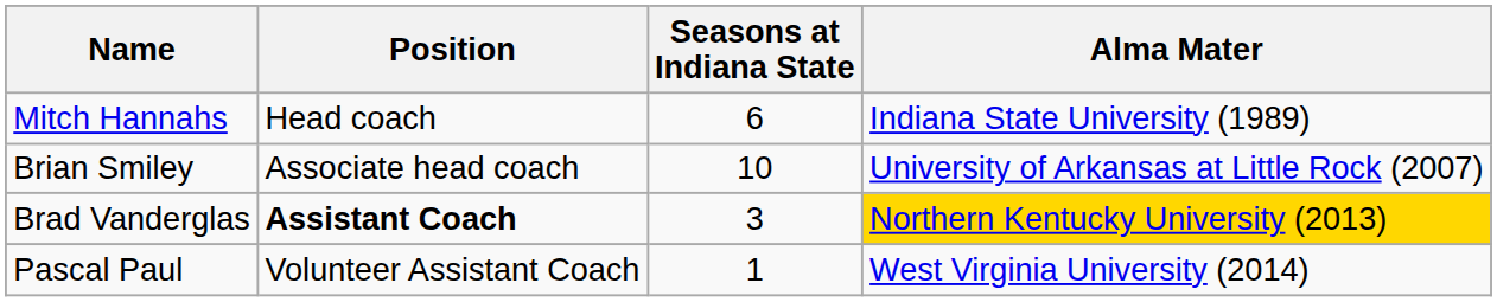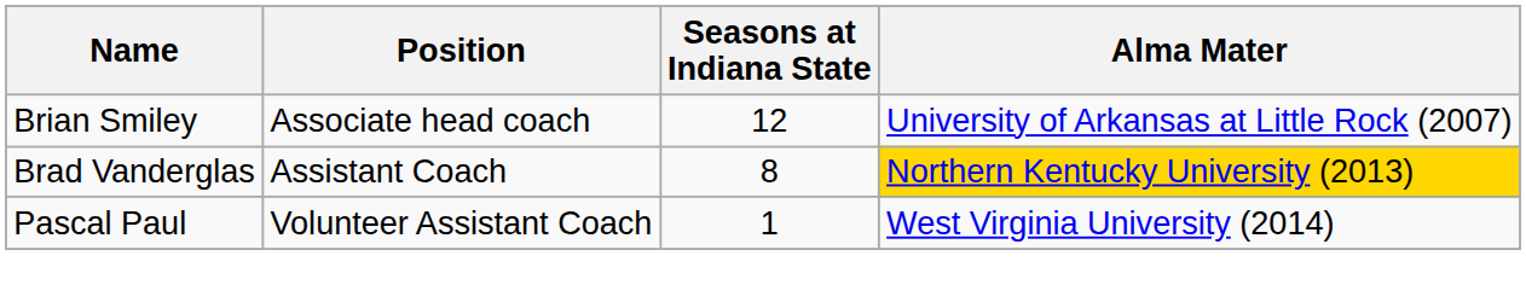- row: Mitch Hannahs | Head coach | 6 | Indiana State University (1989)
Brian Smiley | Seasons at Indiana State: 10 -> 12
Brad Vanderglas | Position: bold -> normal
Brad Vanderglas | Seasons at Indiana State: 3 -> 8
